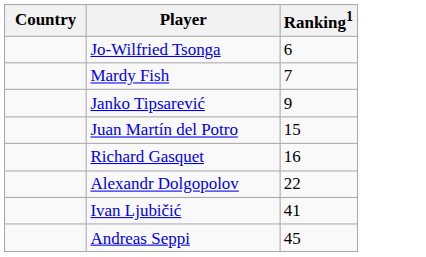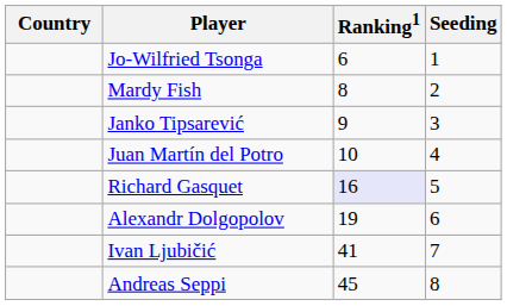+ column: Seeding | 1 | 2 | 3 | 4 | 5 | 6 | 7 | 8
Mardy Fish | Ranking1: 7 -> 8
Juan Martín del Potro | Ranking1: 15 -> 10
Richard Gasquet | Ranking1: no background -> lavender background
Alexandr Dolgopolov | Ranking1: 22 -> 19
